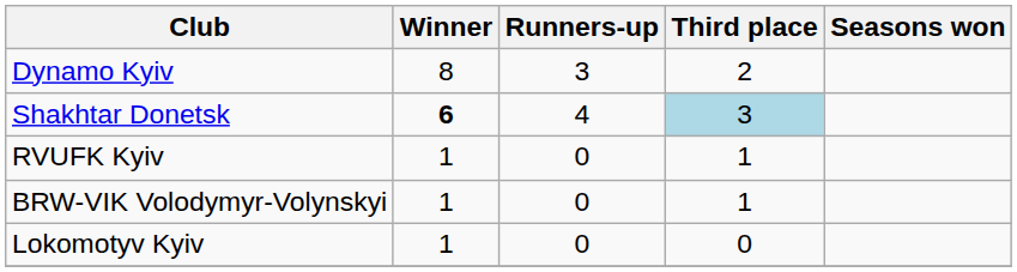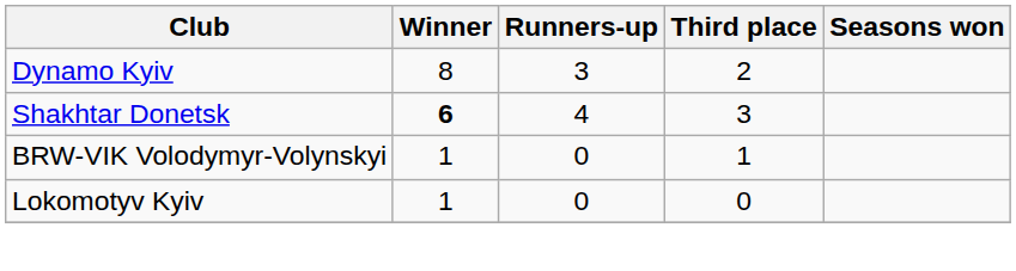Shakhtar Donetsk | Third place: lightblue background -> no background
- row: RVUFK Kyiv | 1 | 0 | 1
